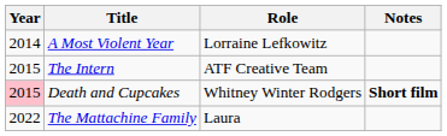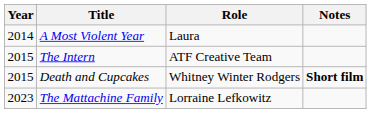A Most Violent Year | Role: Lorraine Lefkowitz -> Laura
Death and Cupcakes | Year: pink background -> no background
The Mattachine Family | Year: 2022 -> 2023
The Mattachine Family | Role: Laura -> Lorraine Lefkowitz
